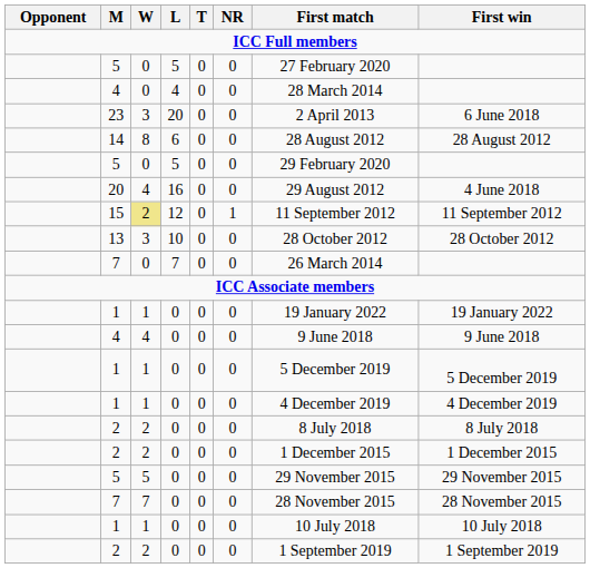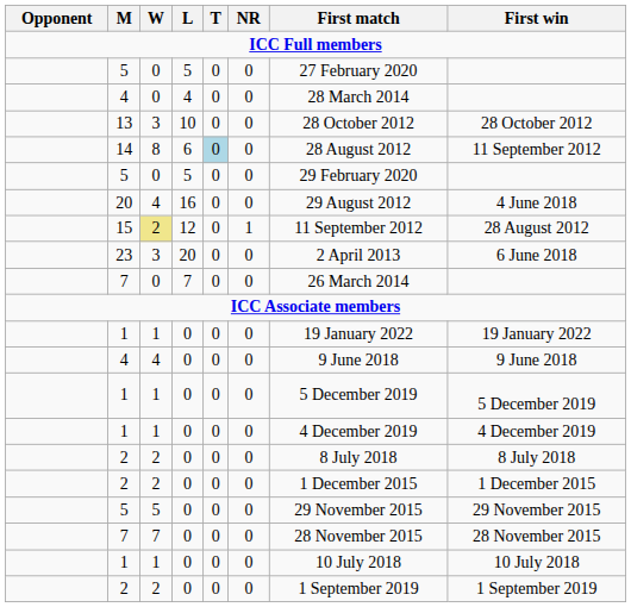rows swapped: 23 <-> 13
14 | T: no background -> lightblue background
14 | First win: 28 August 2012 -> 11 September 2012
15 | First win: 11 September 2012 -> 28 August 2012
